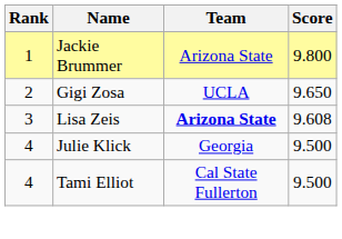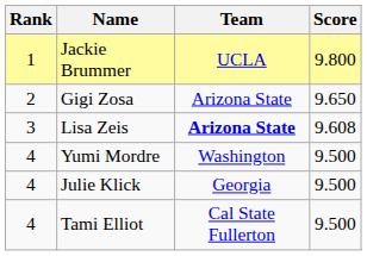Jackie Brummer | Team: Arizona State -> UCLA
Gigi Zosa | Team: UCLA -> Arizona State
+ row: 4 | Yumi Mordre | Washington | 9.500
